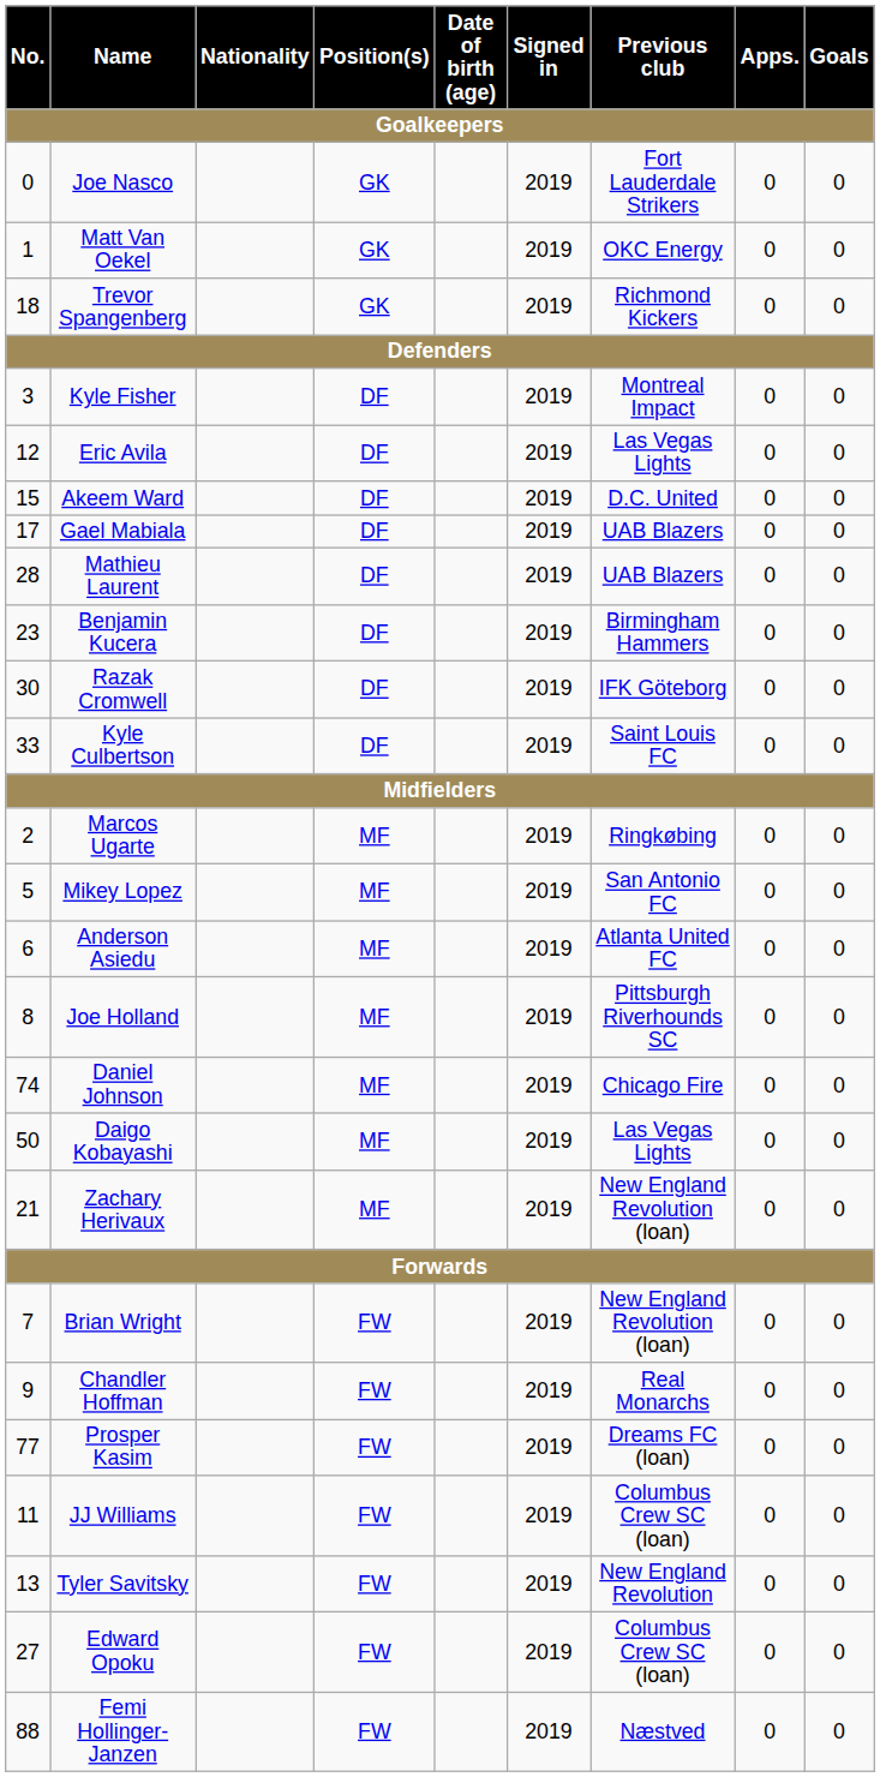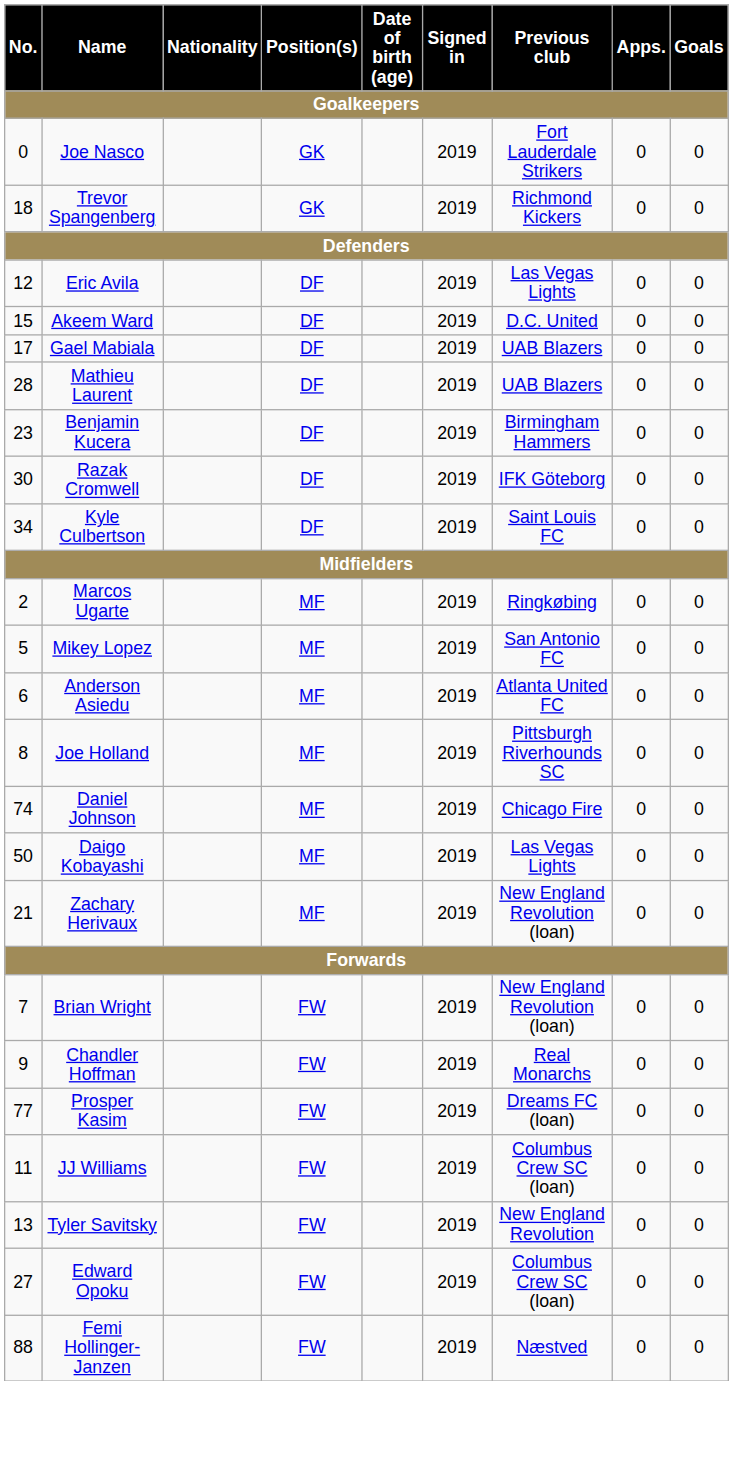- row: 1 | Matt Van Oekel | GK | 2019 | OKC Energy | 0 | 0
- row: 3 | Kyle Fisher | DF | 2019 | Montreal Impact | 0 | 0
Kyle Culbertson | No.: 33 -> 34
